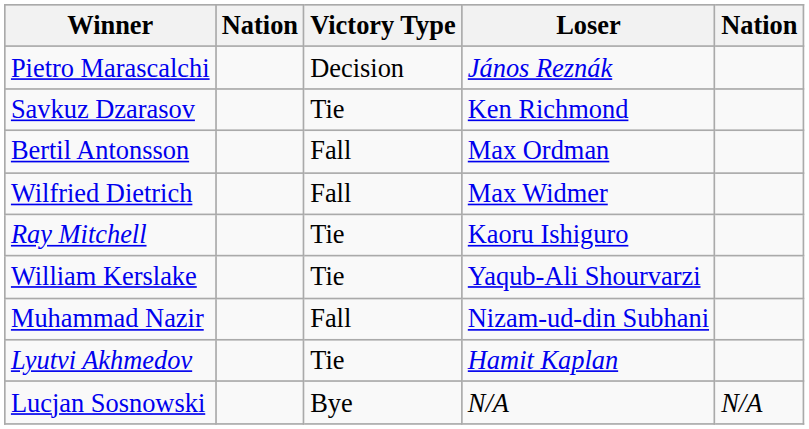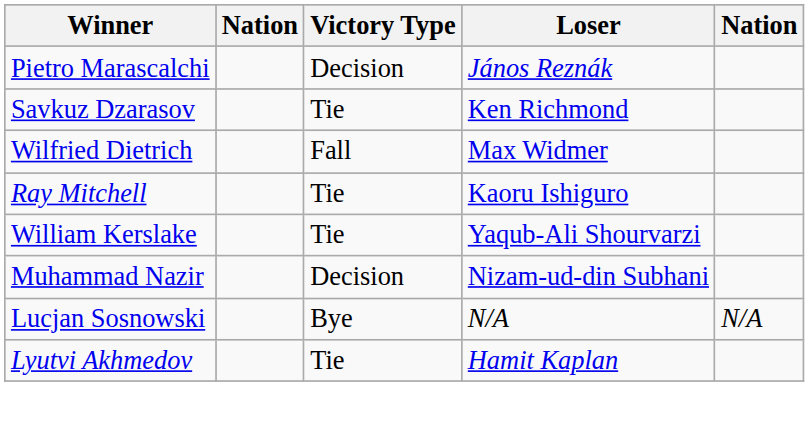- row: Bertil Antonsson | Fall | Max Ordman
Muhammad Nazir | Victory Type: Fall -> Decision
rows swapped: Lyutvi Akhmedov <-> Lucjan Sosnowski
